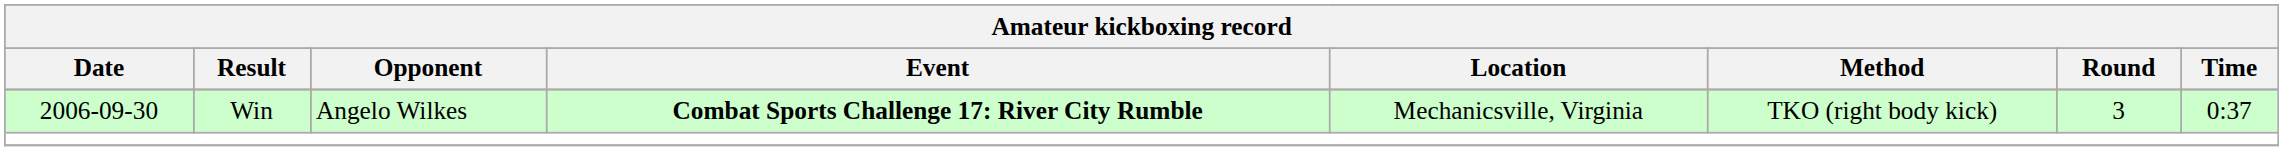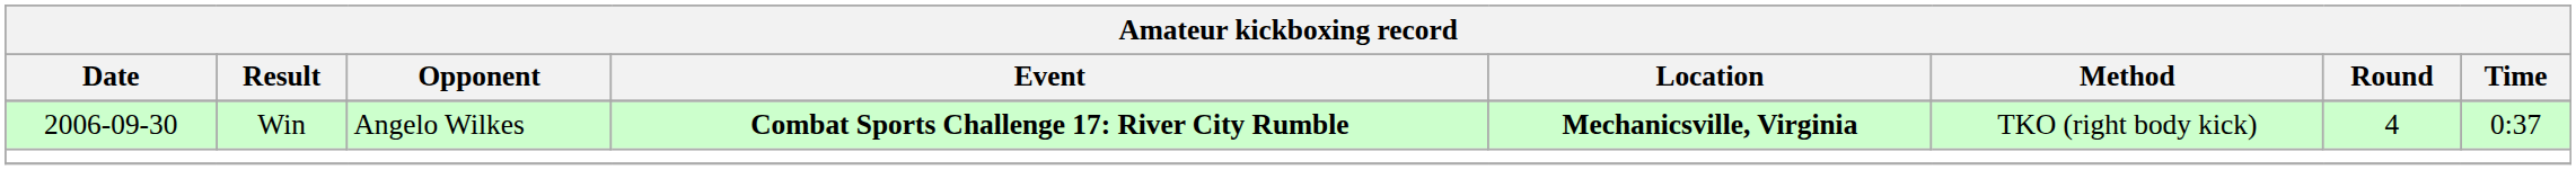Win | Location: normal -> bold
Win | Round: 3 -> 4
